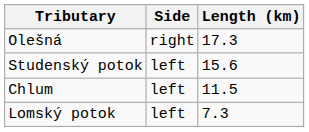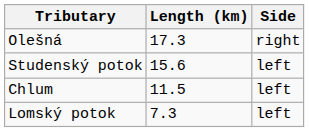columns swapped: Length (km) <-> Side
